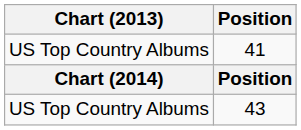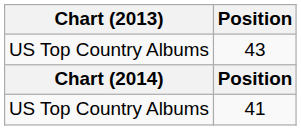rows swapped: 43 <-> 41
